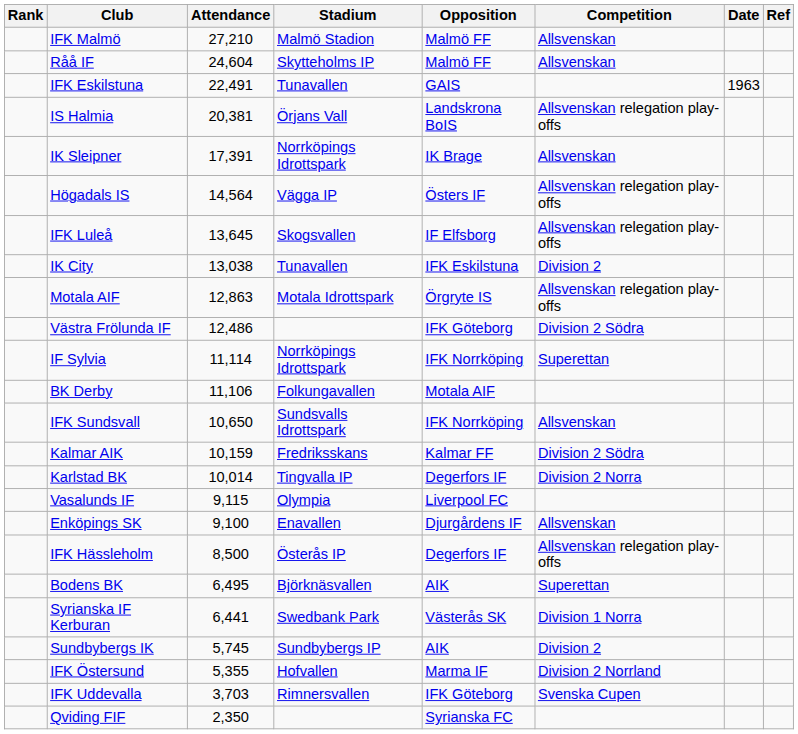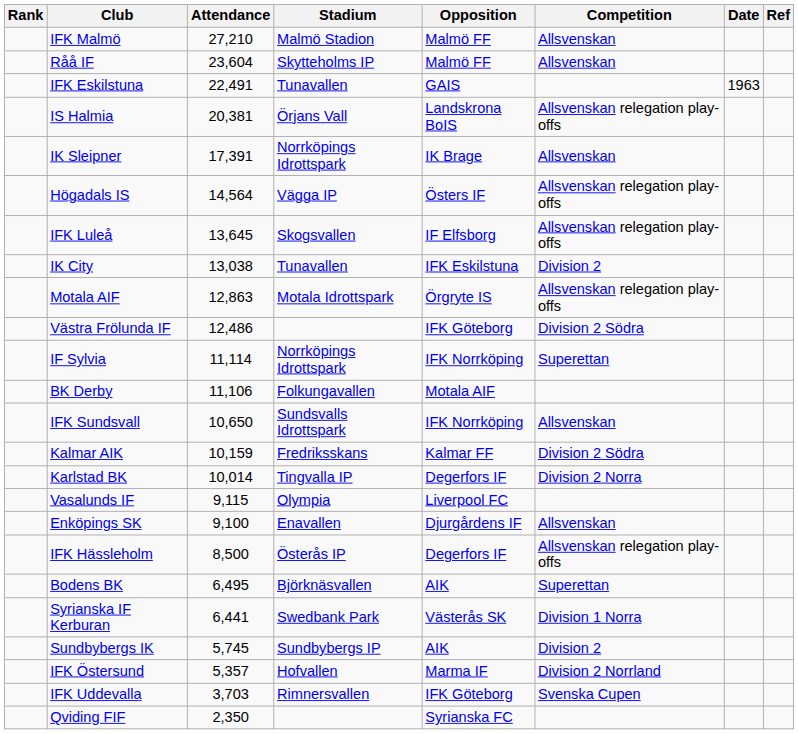Råå IF | Attendance: 24,604 -> 23,604
IFK Östersund | Attendance: 5,355 -> 5,357
